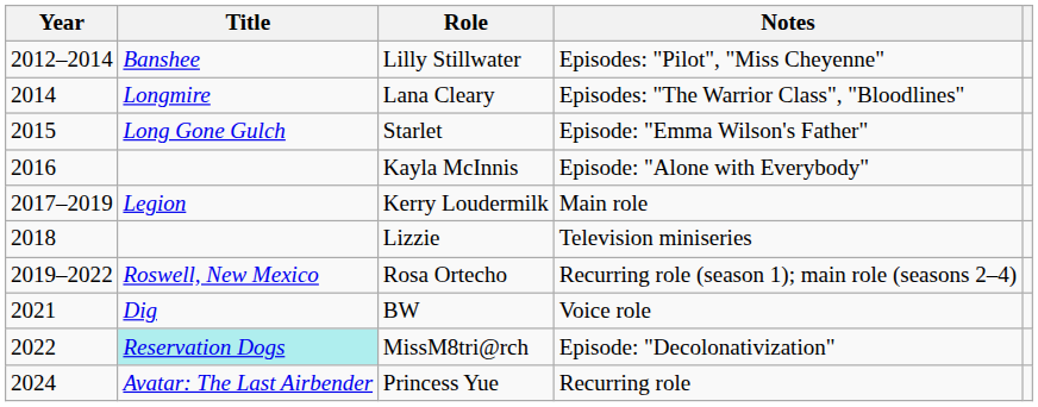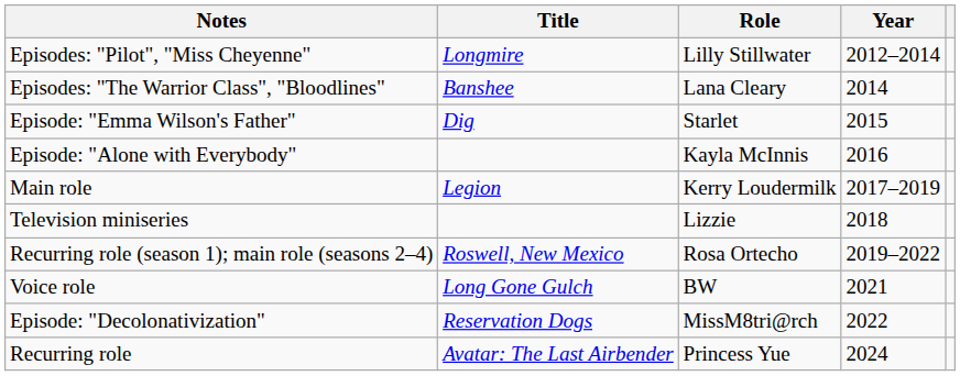columns swapped: Year <-> Notes
Lilly Stillwater | Title: Banshee -> Longmire
Lana Cleary | Title: Longmire -> Banshee
Starlet | Title: Long Gone Gulch -> Dig
BW | Title: Dig -> Long Gone Gulch
MissM8tri@rch | Title: paleturquoise background -> no background
